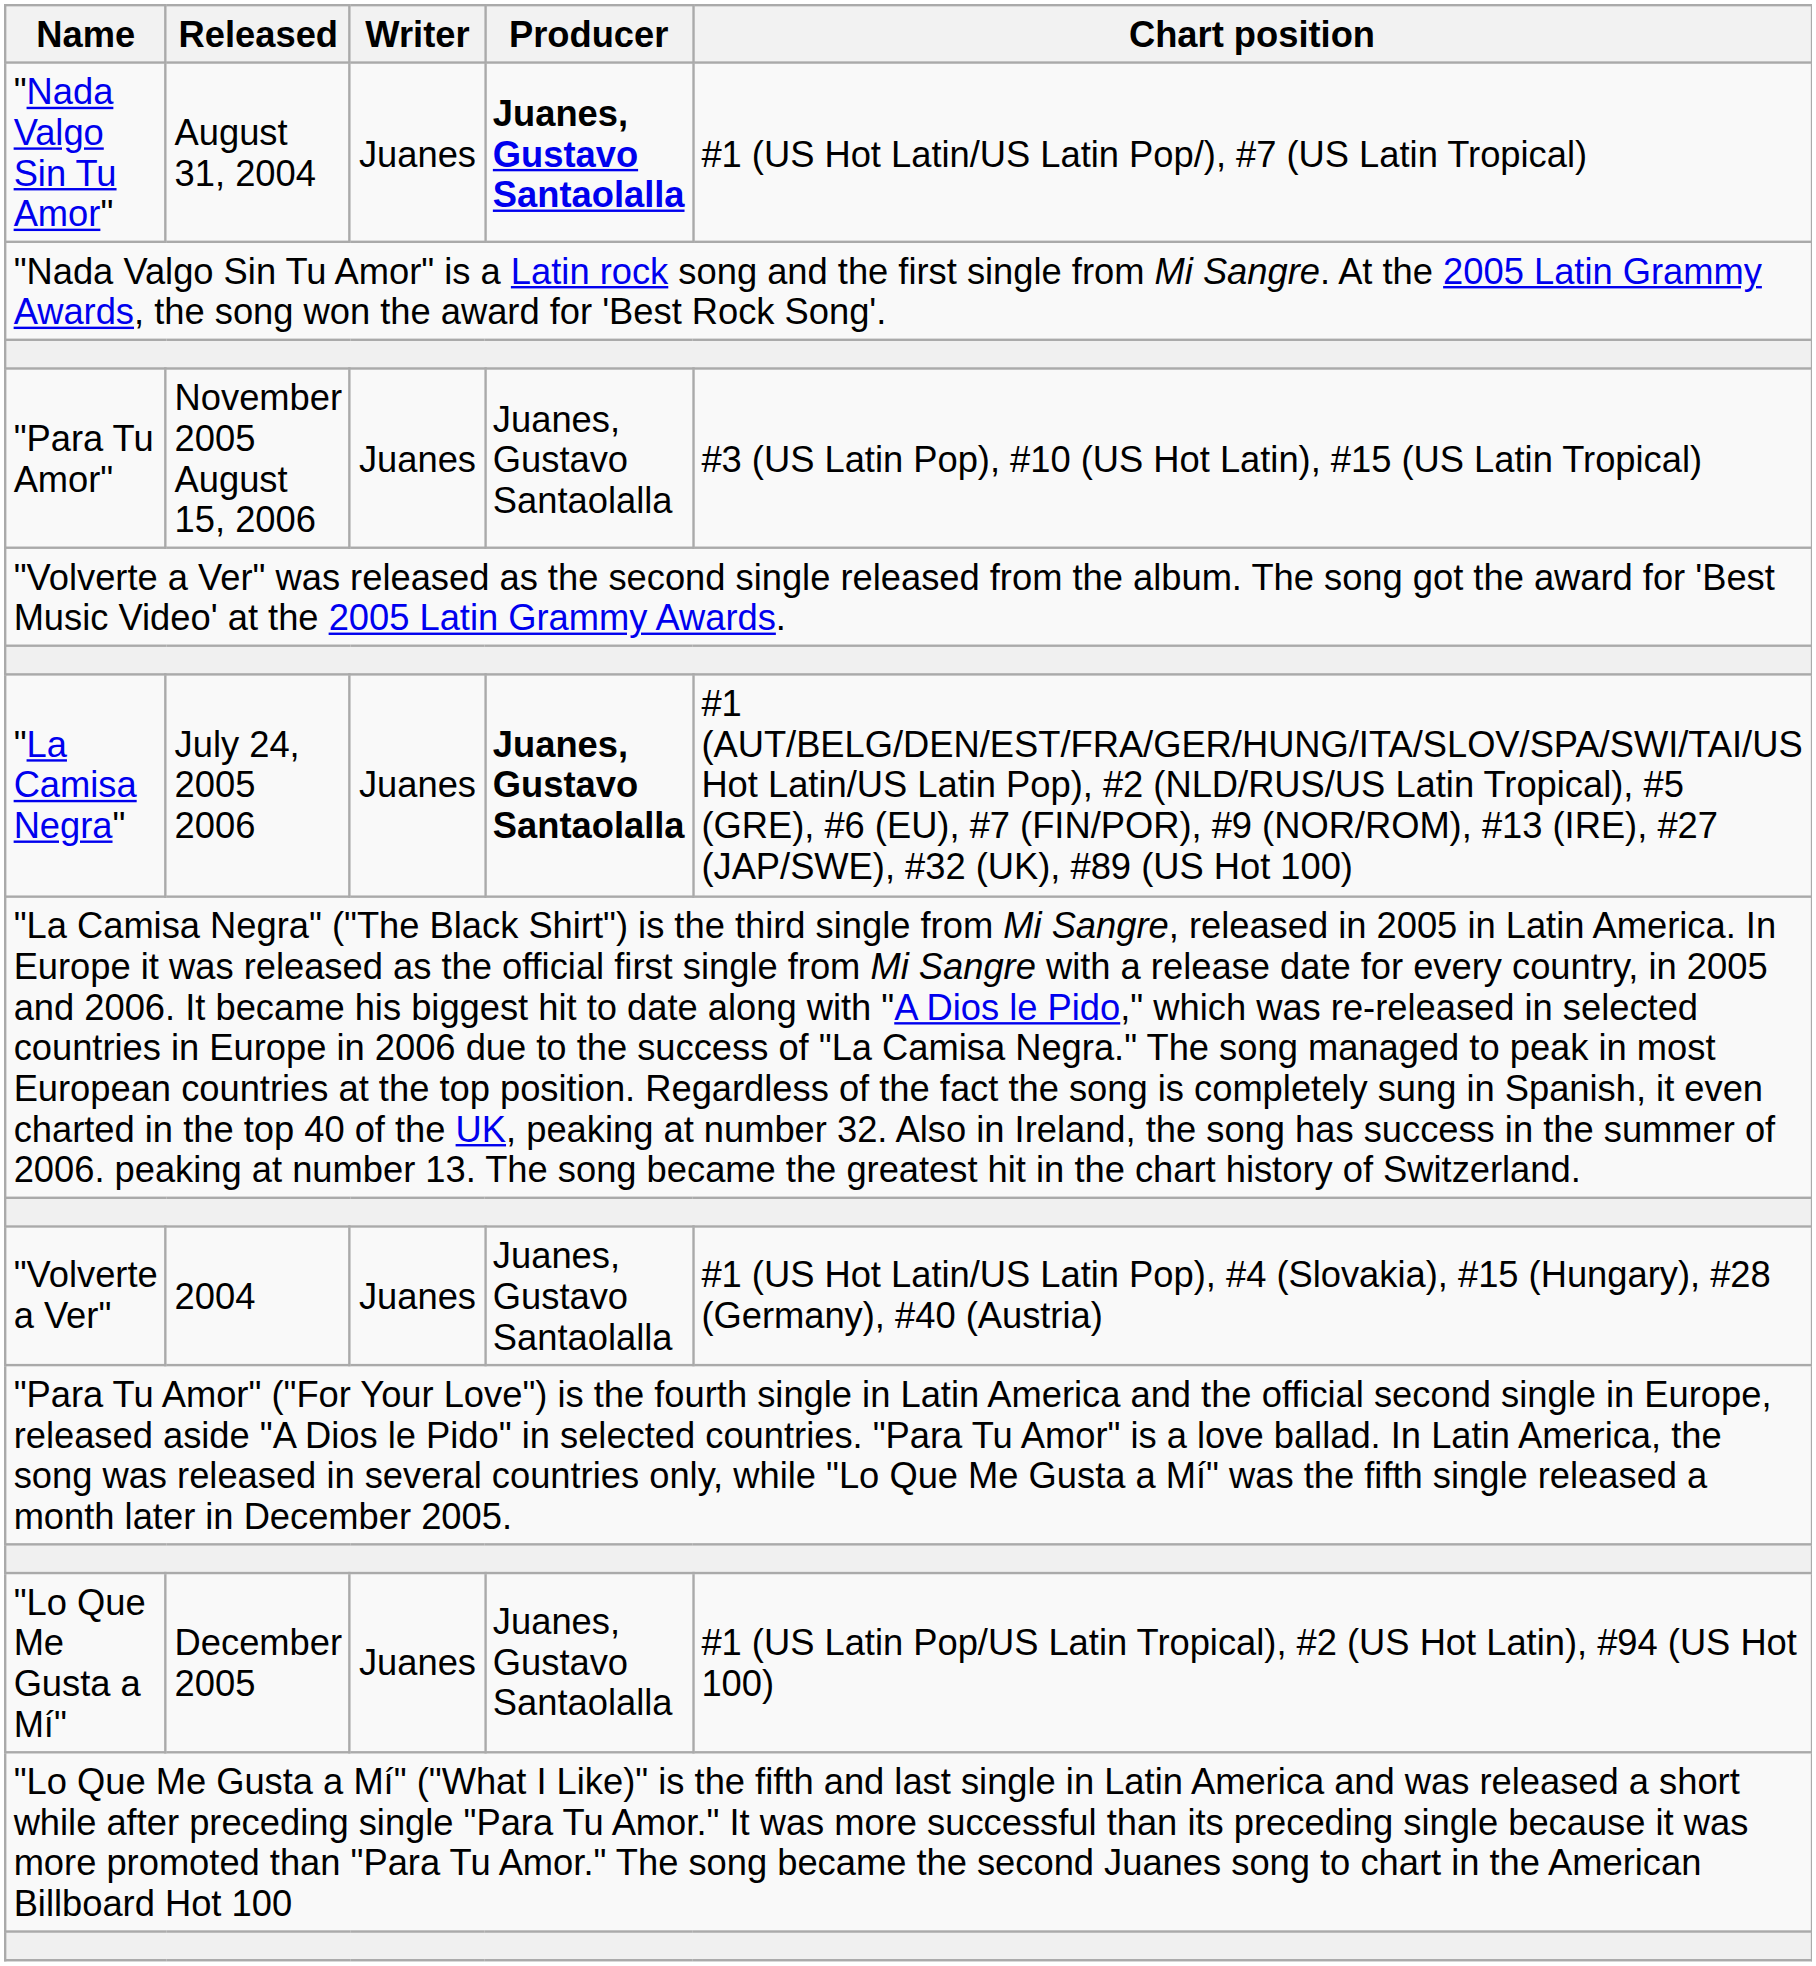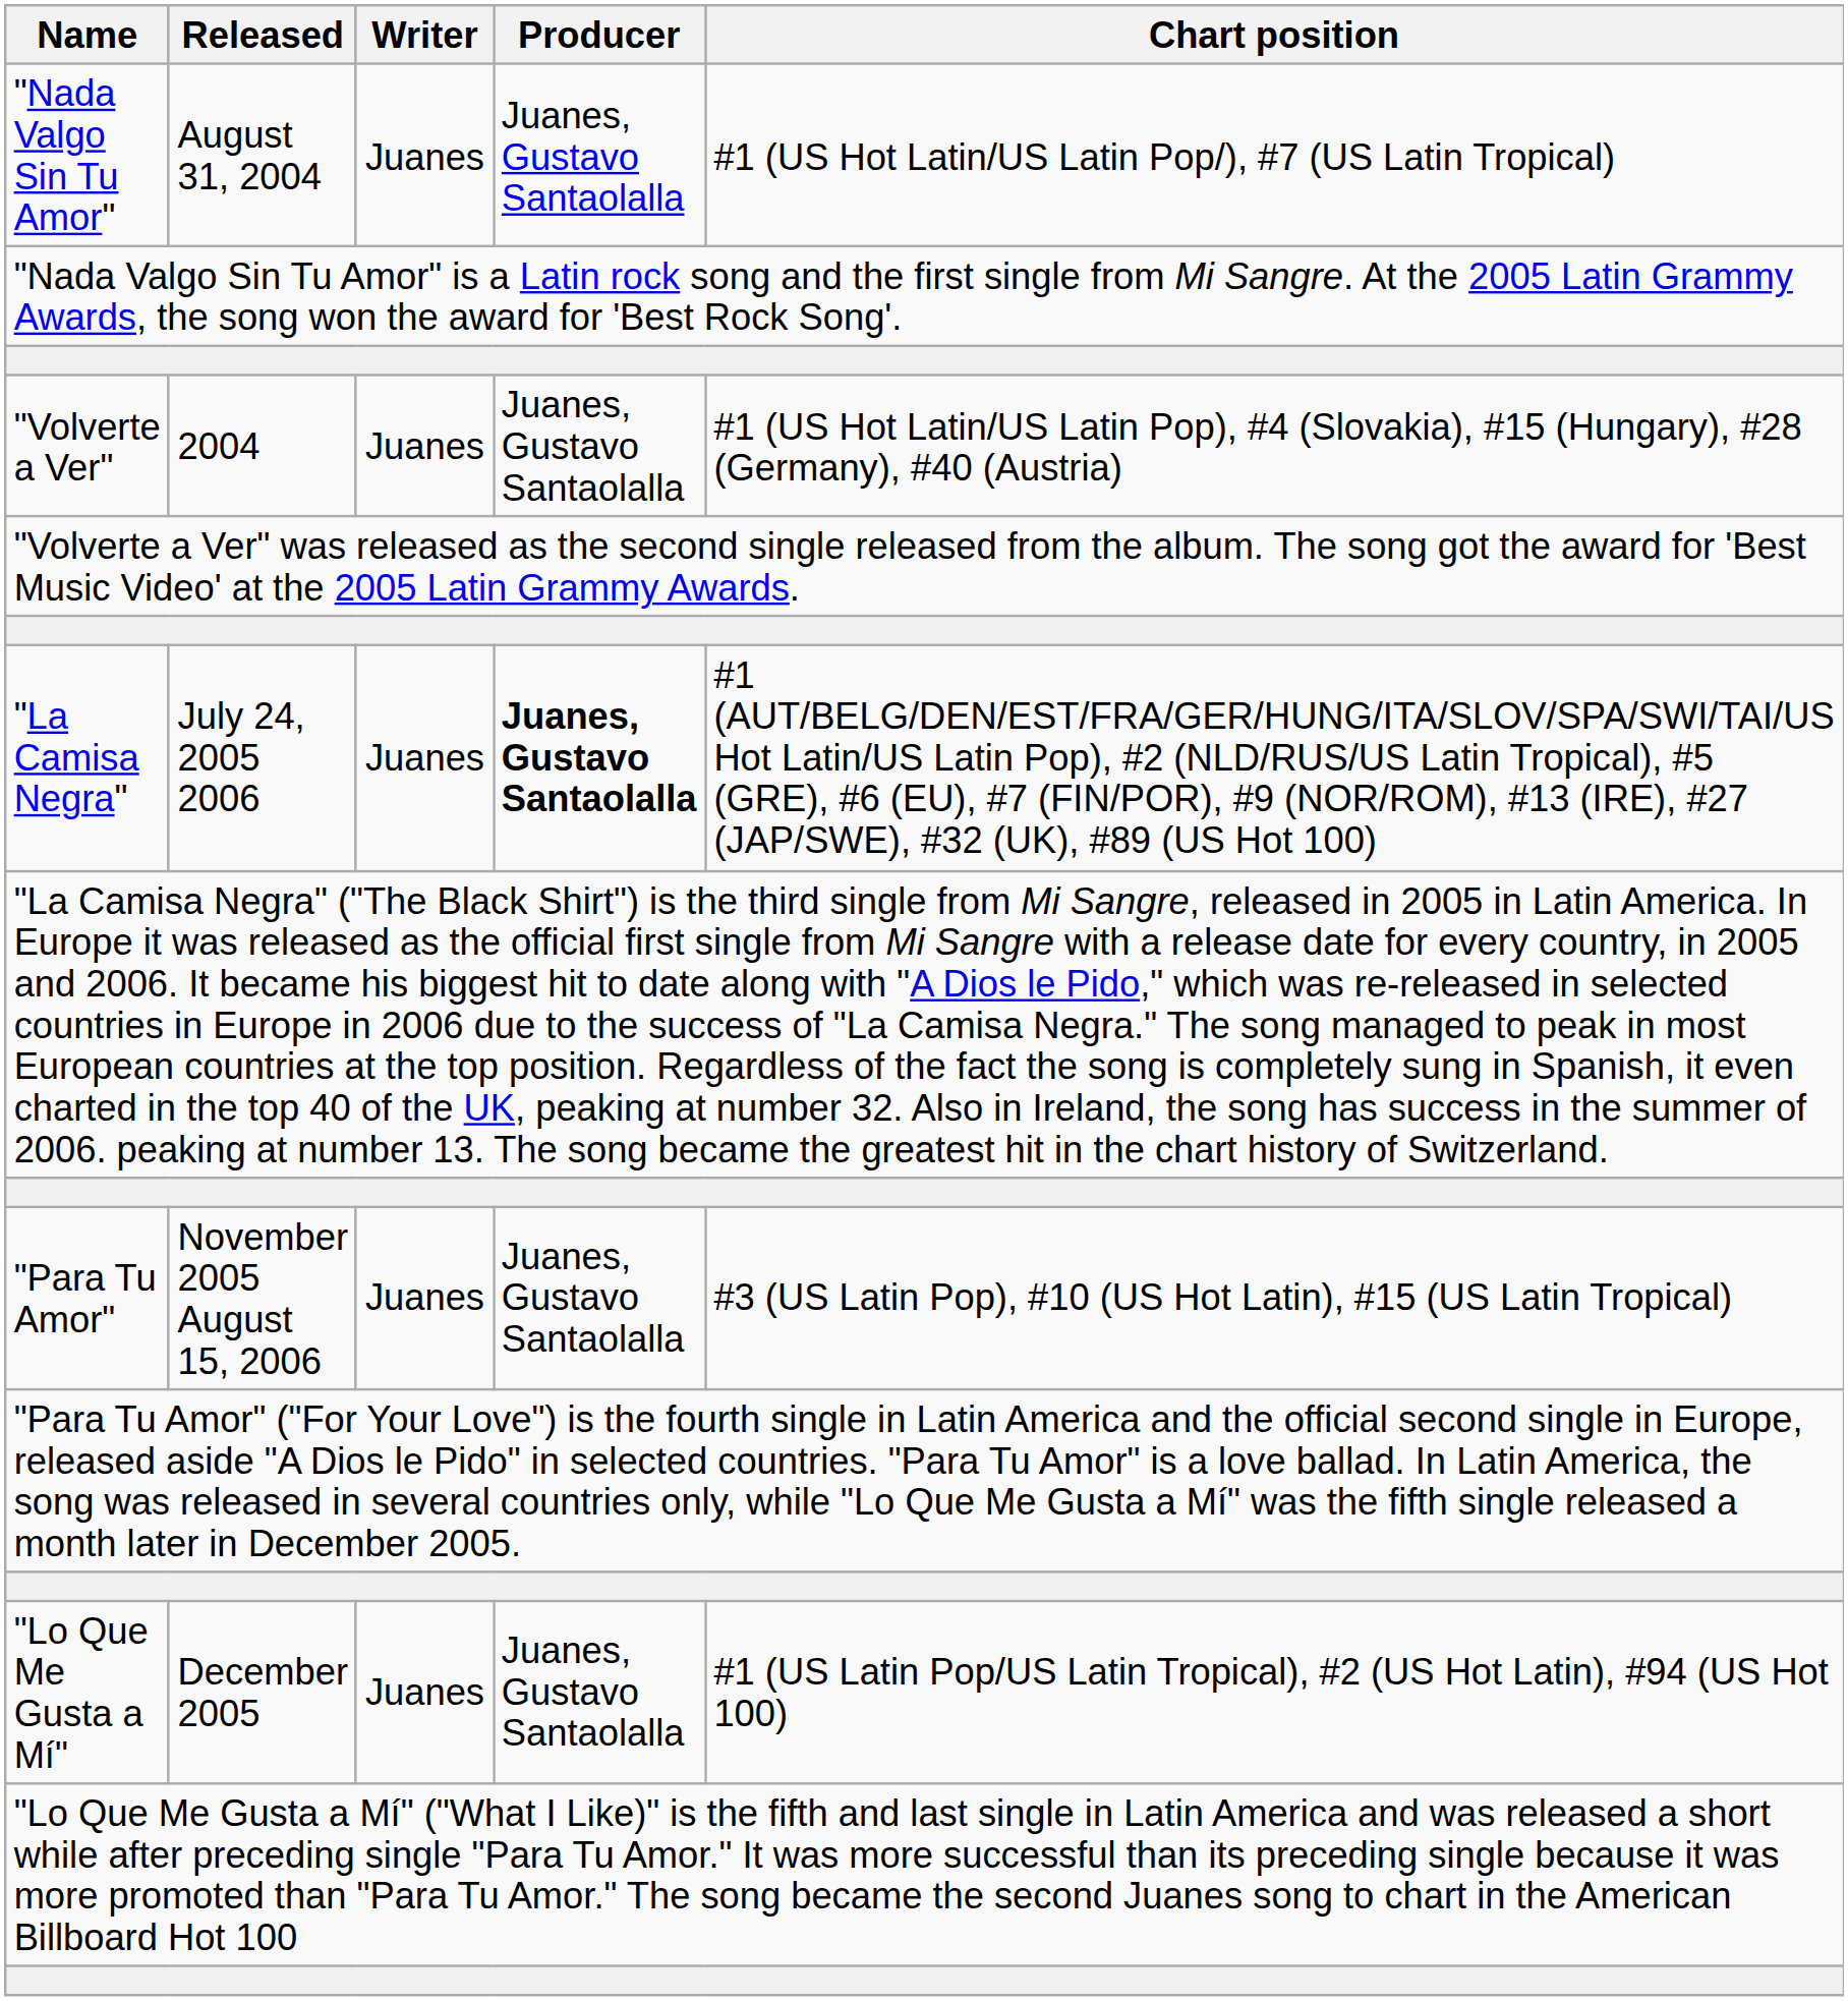"Nada Valgo Sin Tu Amor" | Producer: bold -> normal
rows swapped: "Volverte a Ver" <-> "Para Tu Amor"
